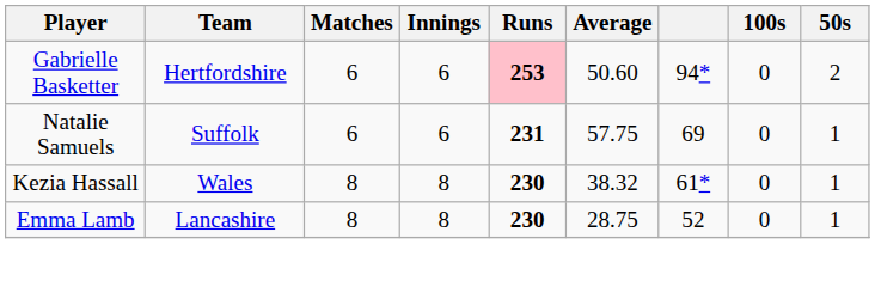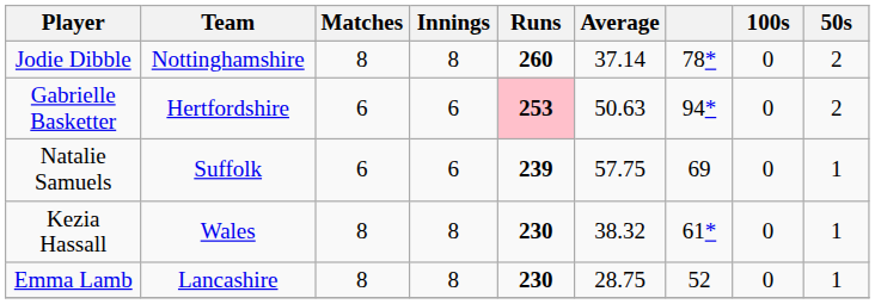+ row: Jodie Dibble | Nottinghamshire | 8 | 8 | 260 | 37.14 | 78* | 0 | 2
Gabrielle Basketter | Average: 50.60 -> 50.63
Natalie Samuels | Runs: 231 -> 239
